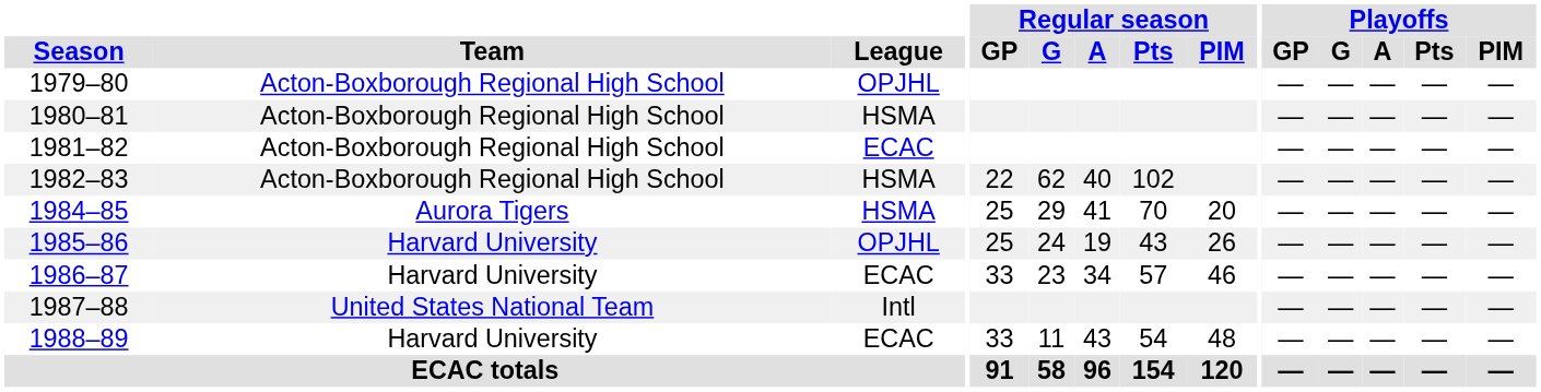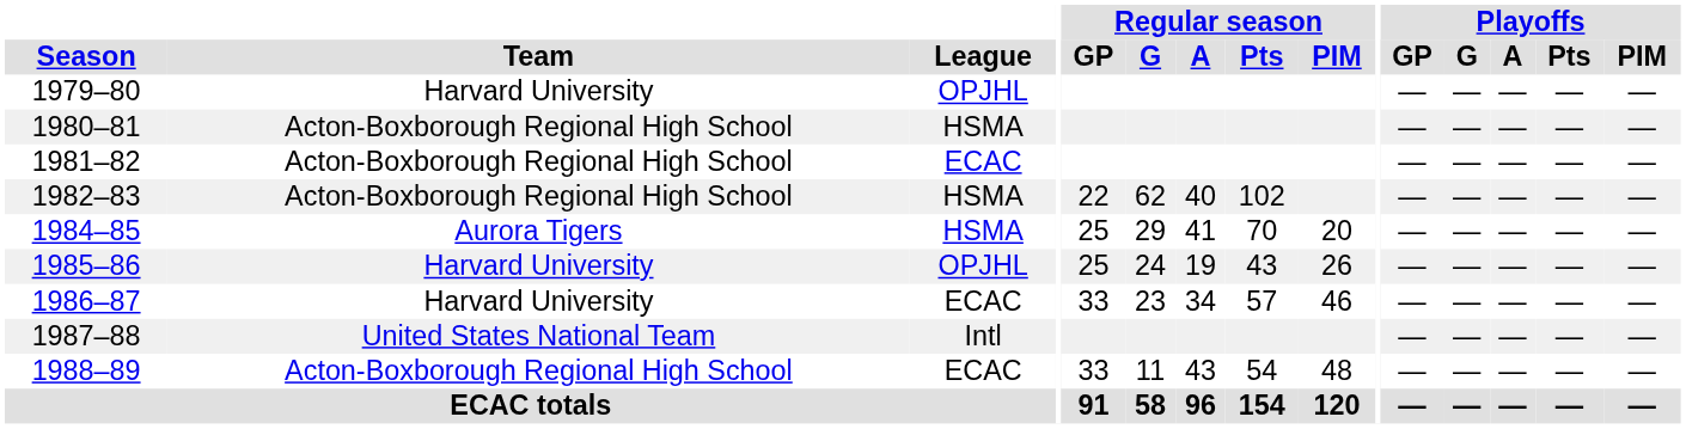1979–80 | Team: Acton-Boxborough Regional High School -> Harvard University
1988–89 | Team: Harvard University -> Acton-Boxborough Regional High School
